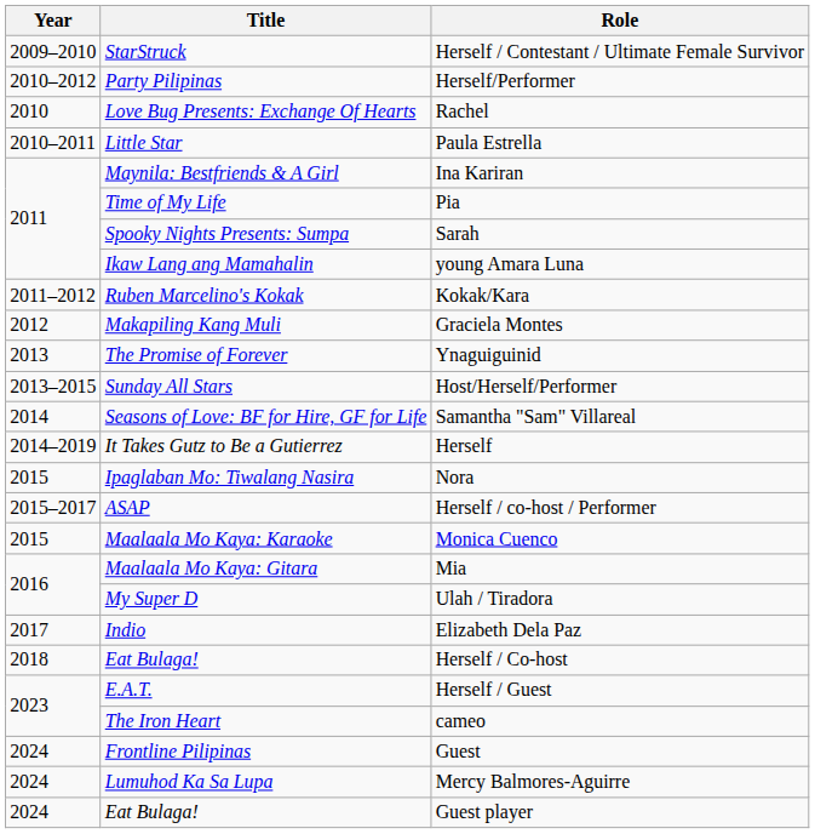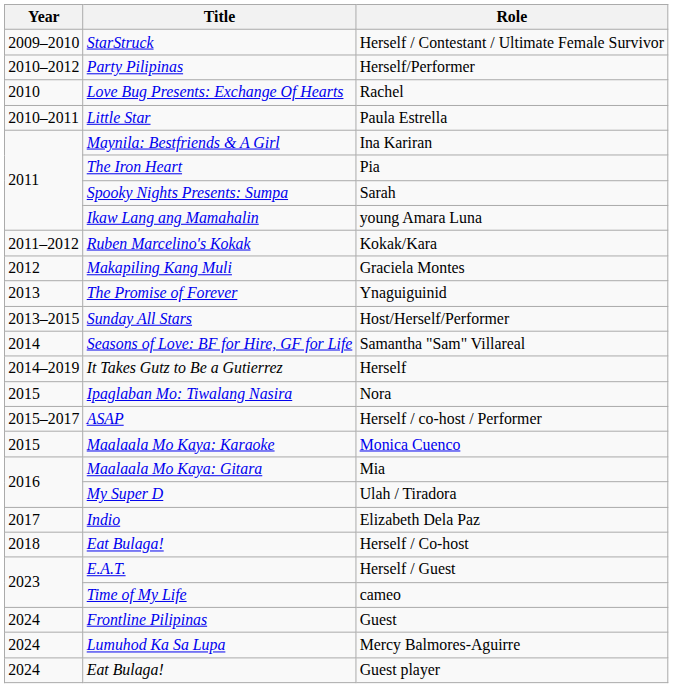Pia | Title: Time of My Life -> The Iron Heart
cameo | Title: The Iron Heart -> Time of My Life
